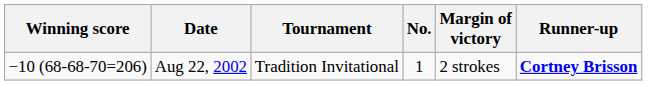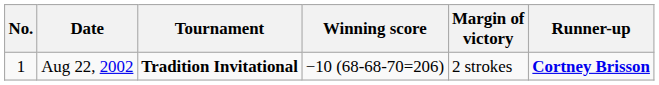columns swapped: No. <-> Winning score
Aug 22, 2002 | Tournament: normal -> bold
